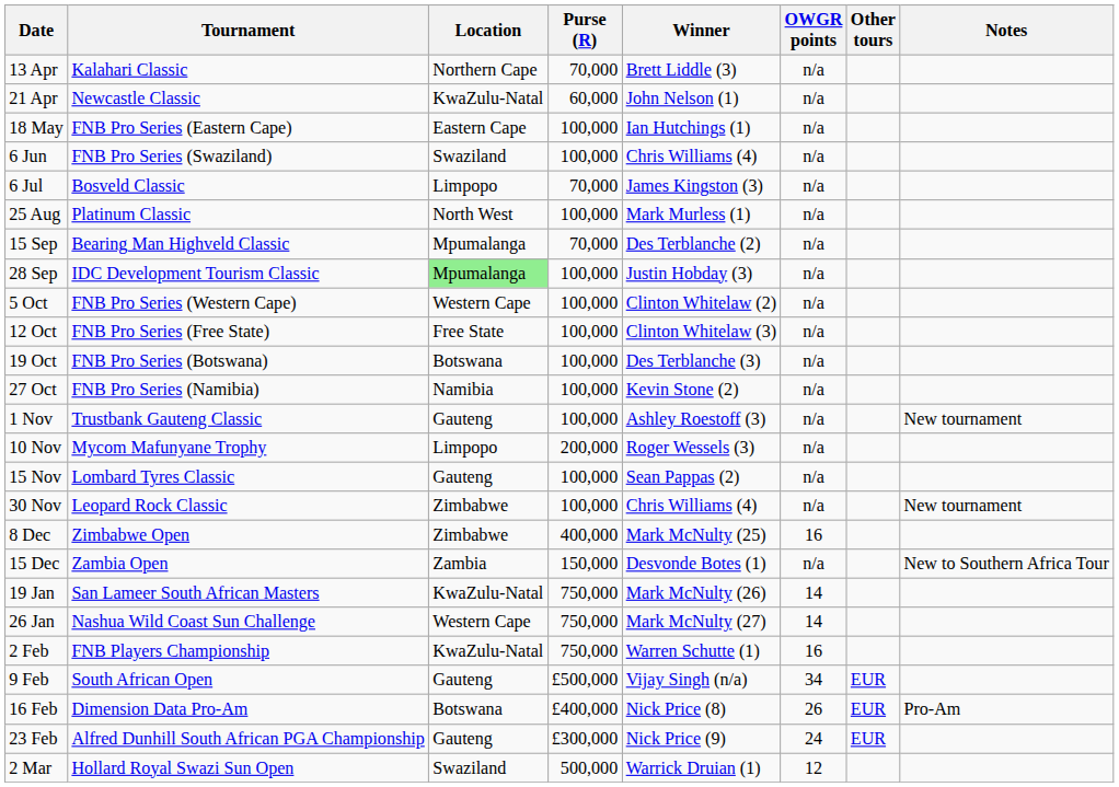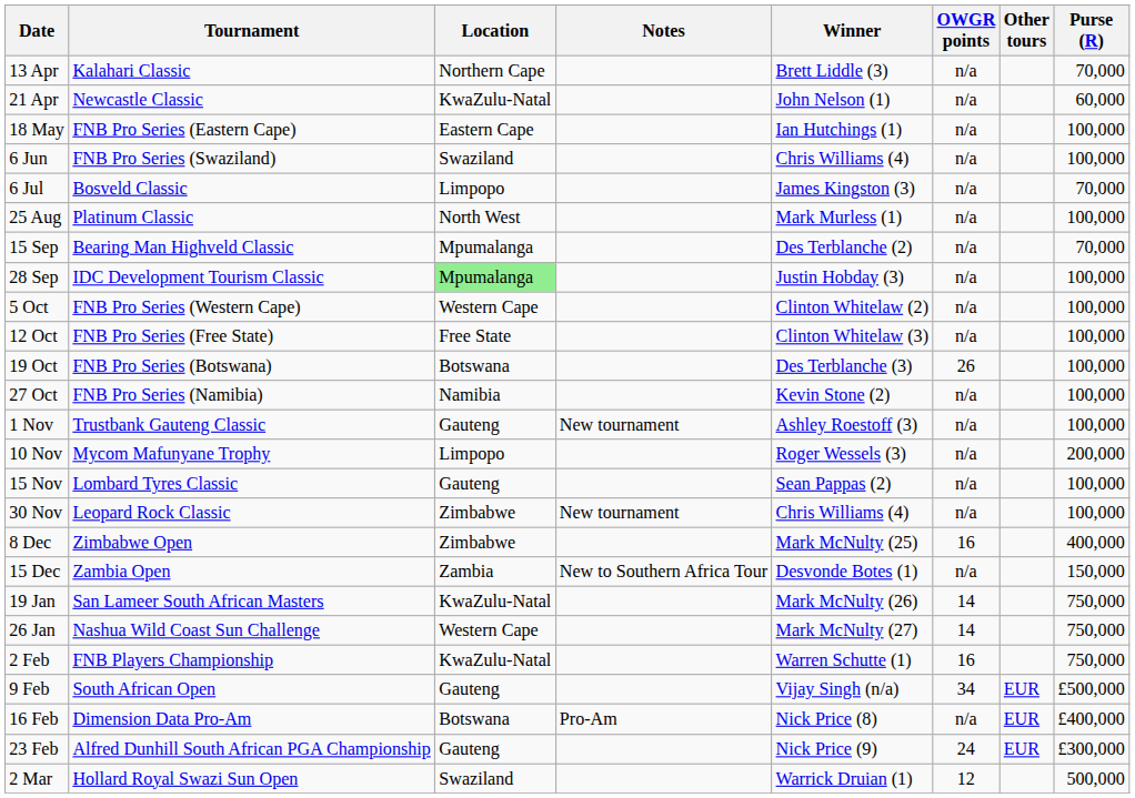columns swapped: Purse (R) <-> Notes
19 Oct | OWGR points: n/a -> 26
16 Feb | OWGR points: 26 -> n/a
